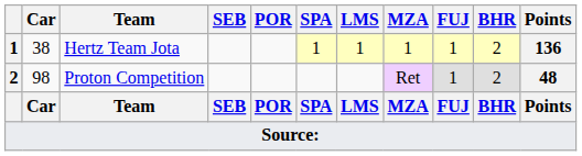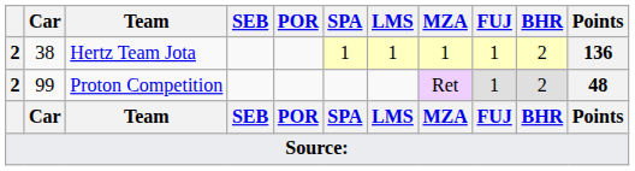Hertz Team Jota | column 1: 1 -> 2
Proton Competition | Car: 98 -> 99
